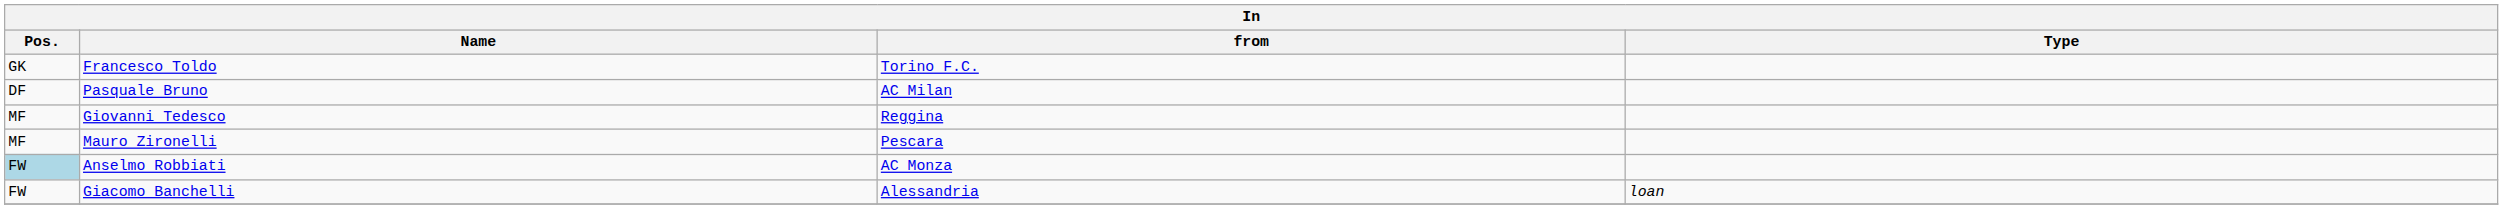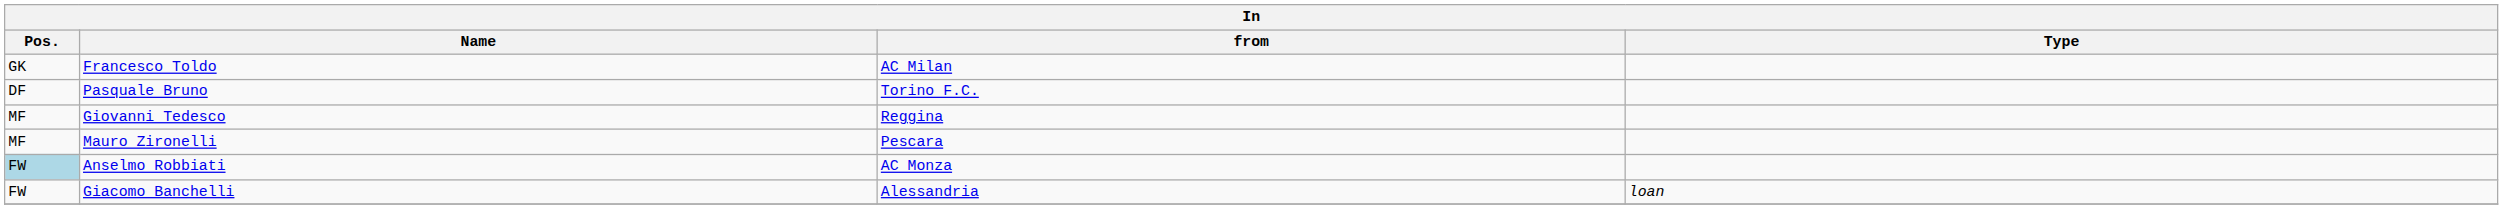Francesco Toldo | from: Torino F.C. -> AC Milan
Pasquale Bruno | from: AC Milan -> Torino F.C.
